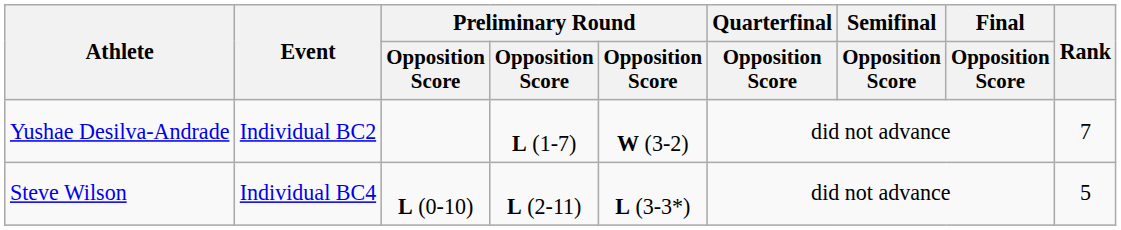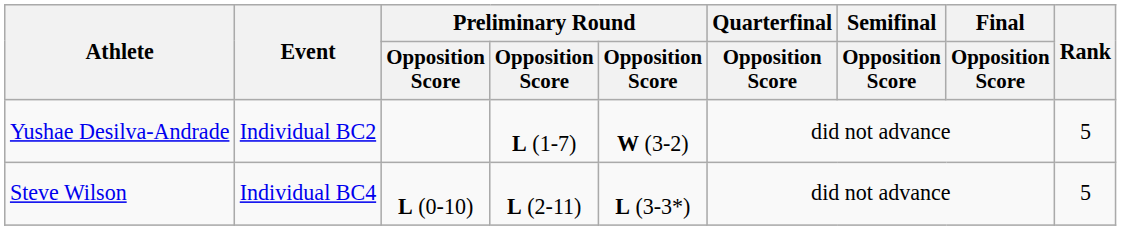Yushae Desilva-Andrade | Rank: 7 -> 5
